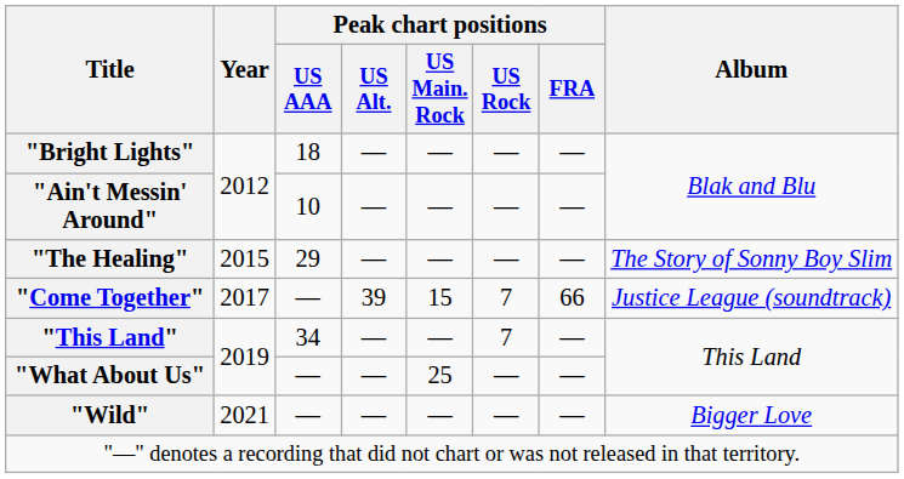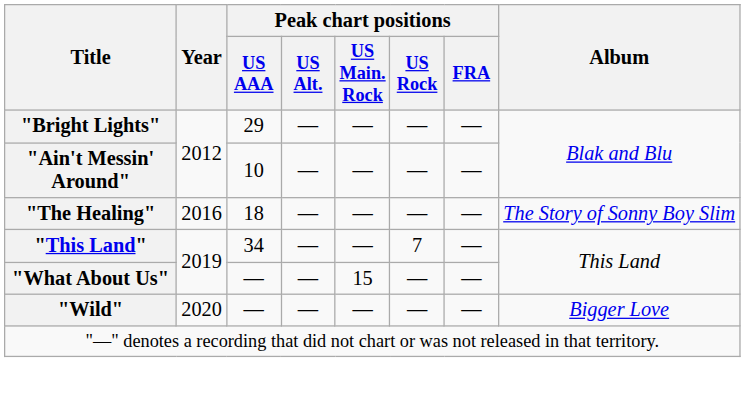"Bright Lights" | Peak chart positions / US AAA: 18 -> 29
"The Healing" | Year: 2015 -> 2016
"The Healing" | Peak chart positions / US AAA: 29 -> 18
- row: "Come Together" | 2017 | — | 39 | 15 | 7 | 66 | Justice League (soundtrack)
"What About Us" | Peak chart positions / US Main. Rock: 25 -> 15
"Wild" | Year: 2021 -> 2020
